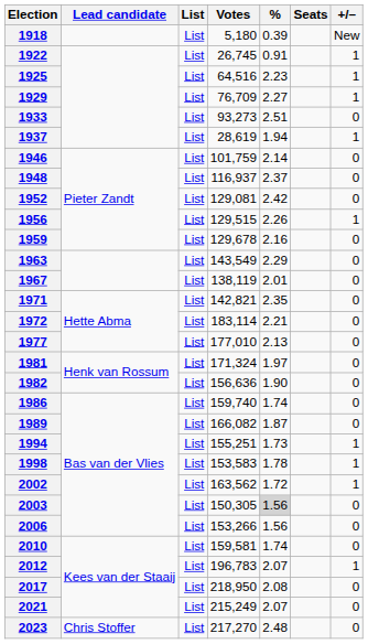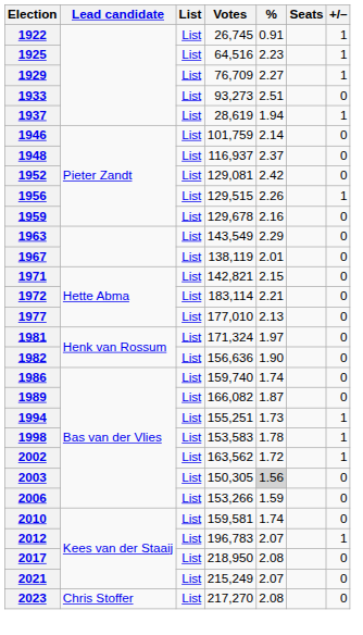- row: 1918 | List | 5,180 | 0.39 | New
1971 | %: 2.35 -> 2.15
2006 | %: 1.56 -> 1.59
2023 | %: 2.48 -> 2.08
